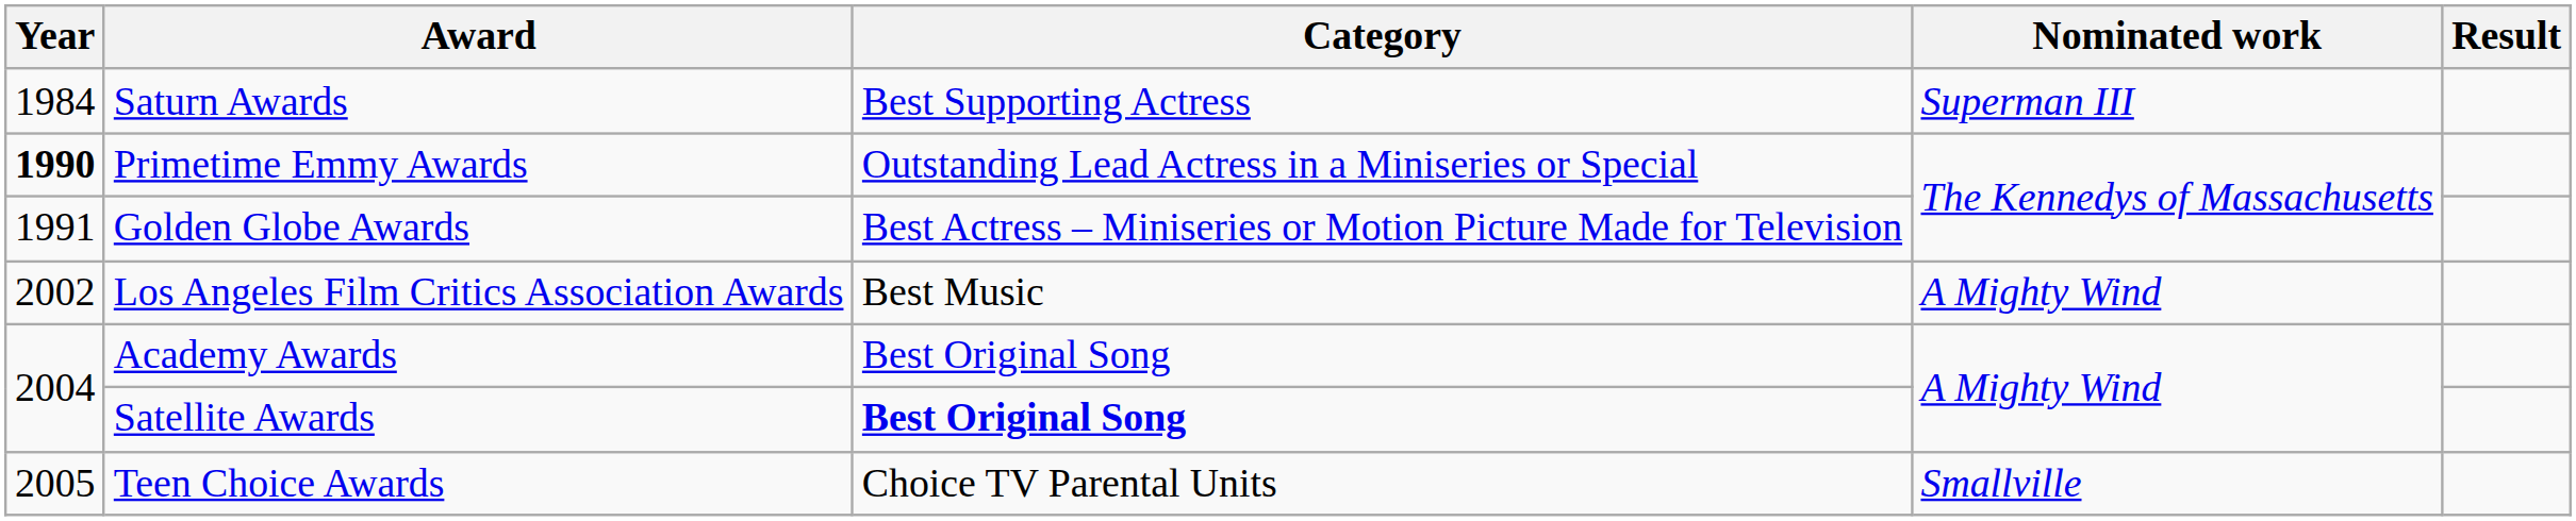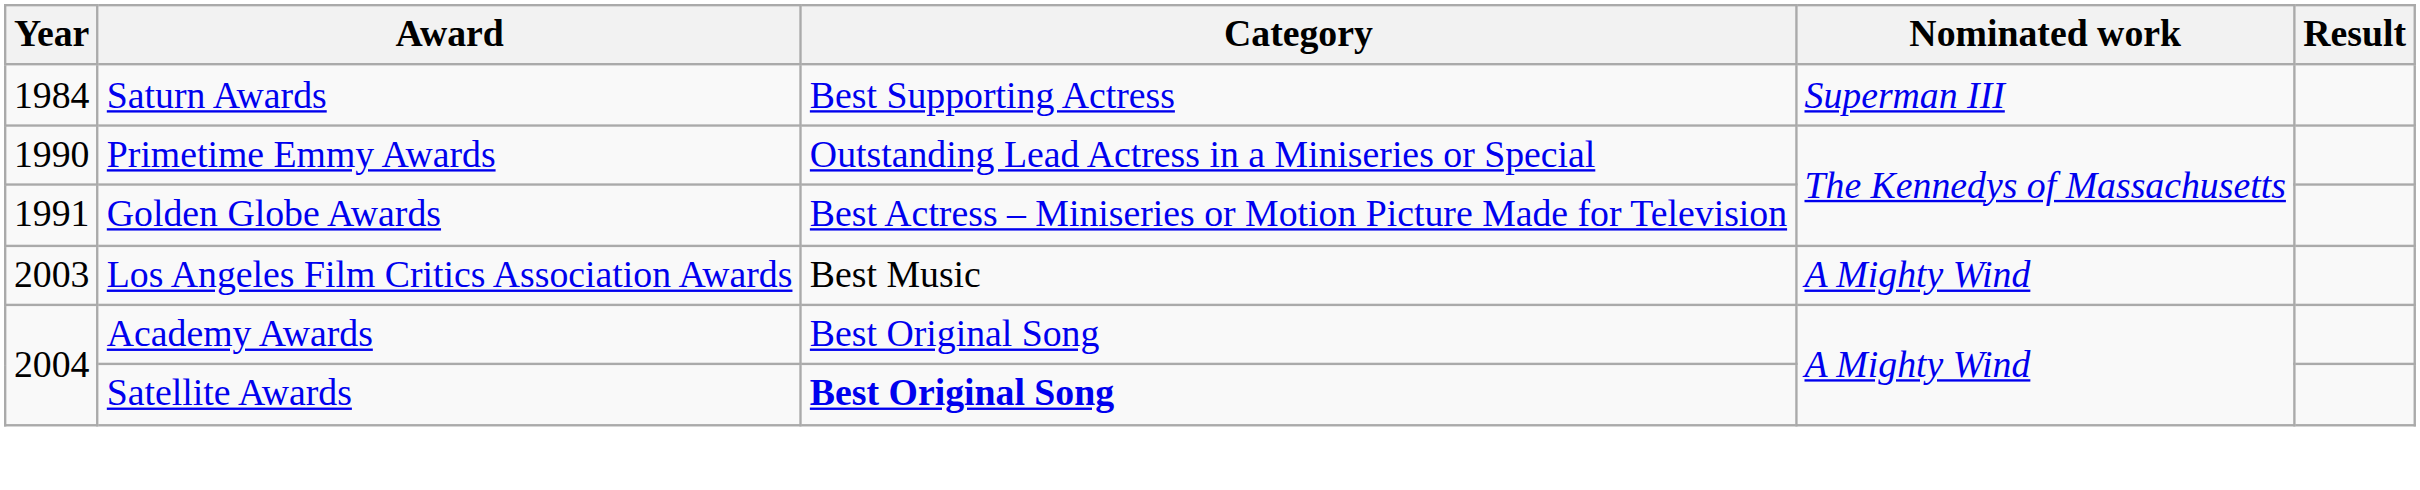Primetime Emmy Awards | Year: bold -> normal
Los Angeles Film Critics Association Awards | Year: 2002 -> 2003
- row: 2005 | Teen Choice Awards | Choice TV Parental Units | Smallville
